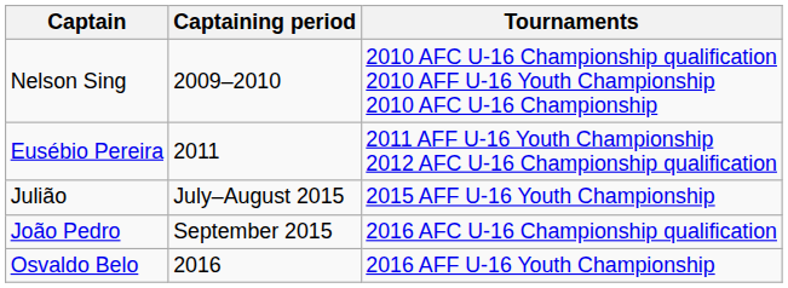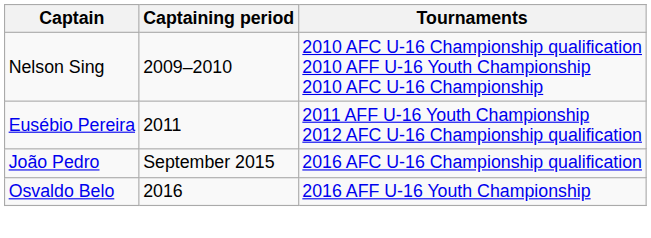- row: Julião | July–August 2015 | 2015 AFF U-16 Youth Championship
